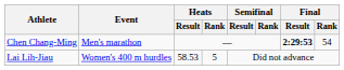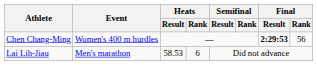Chen Chang-Ming | Event: Men's marathon -> Women's 400 m hurdles
Chen Chang-Ming | Final / Rank: 54 -> 56
Lai Lih-Jiau | Event: Women's 400 m hurdles -> Men's marathon
Lai Lih-Jiau | Heats / Rank: 5 -> 6
